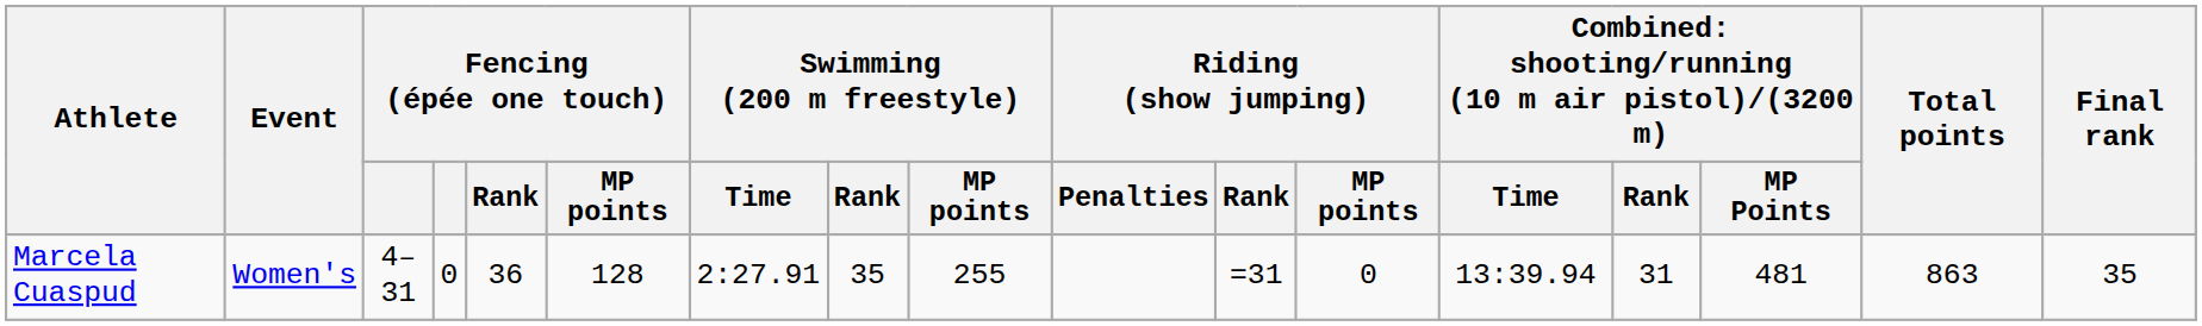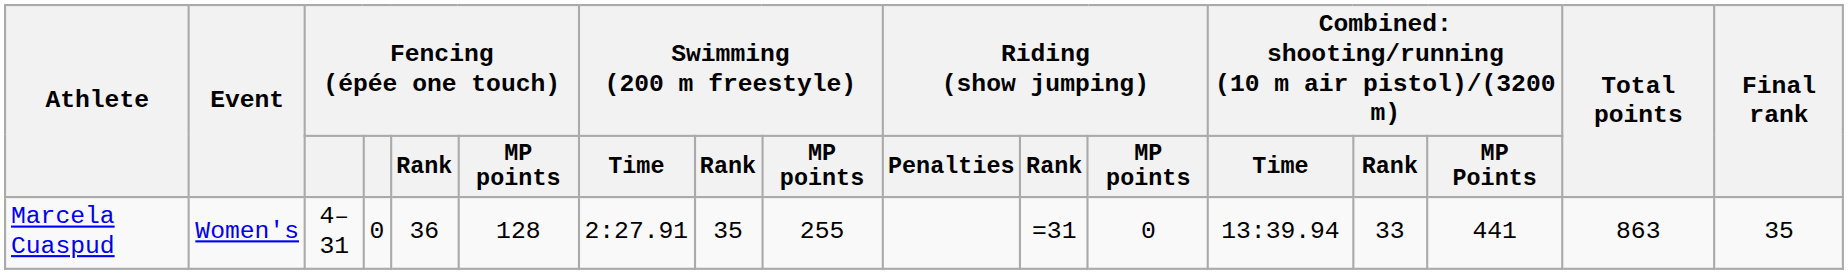Marcela Cuaspud | column 14: 31 -> 33
Marcela Cuaspud | column 15: 481 -> 441
